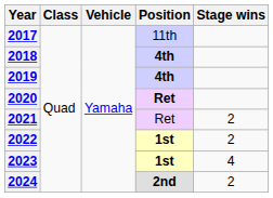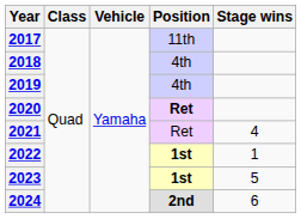2018 | Position: bold -> normal
2019 | Position: bold -> normal
2021 | Stage wins: 2 -> 4
2022 | Stage wins: 2 -> 1
2023 | Stage wins: 4 -> 5
2024 | Stage wins: 2 -> 6
